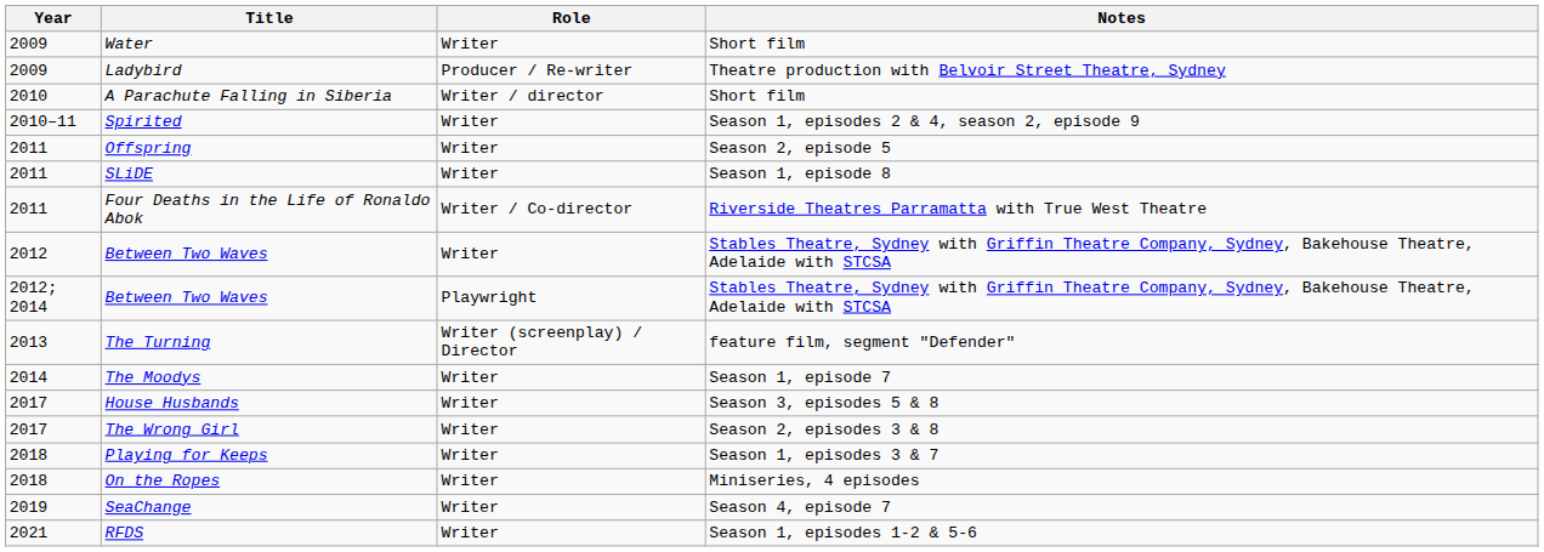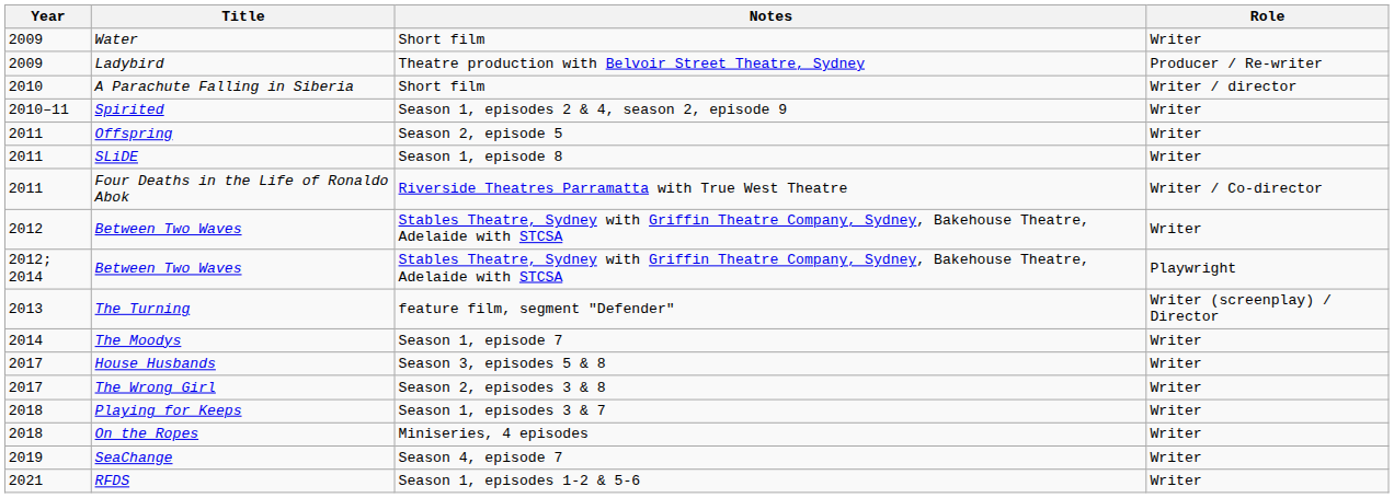columns swapped: Role <-> Notes
